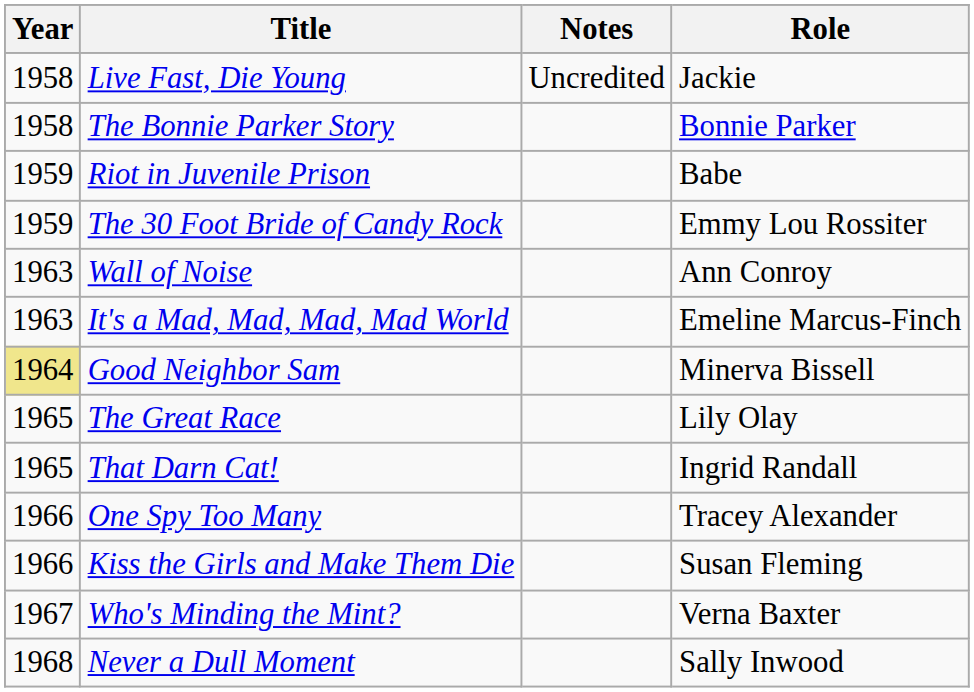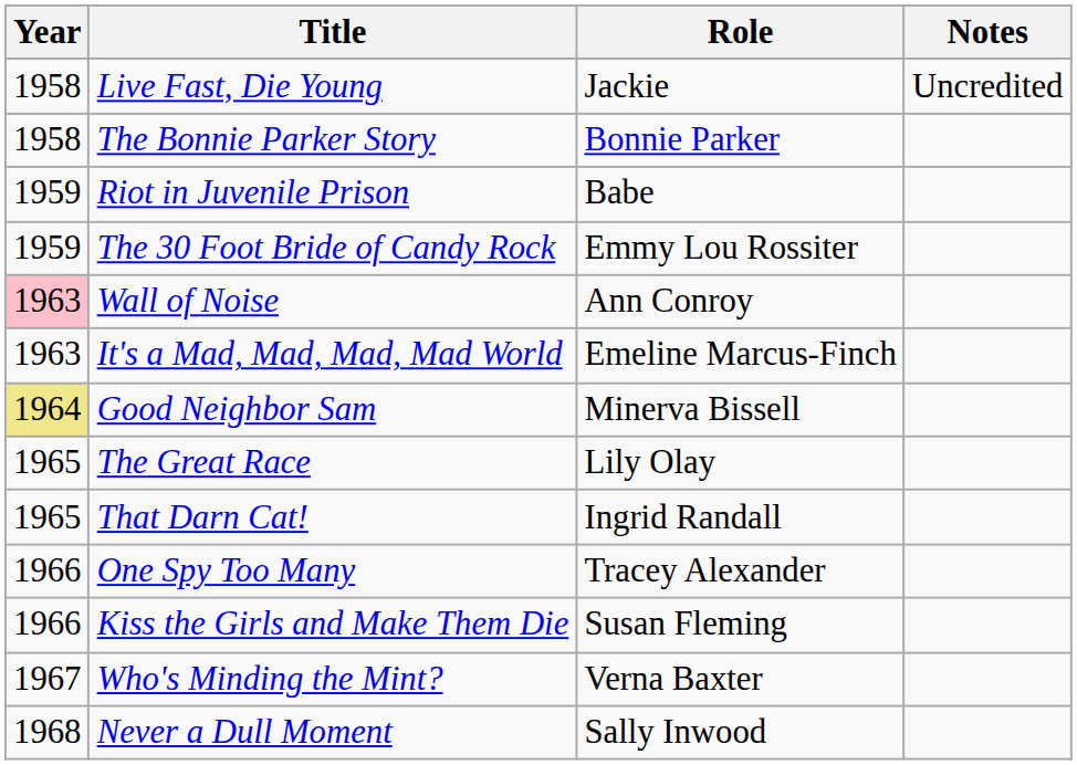columns swapped: Role <-> Notes
Wall of Noise | Year: no background -> pink background
